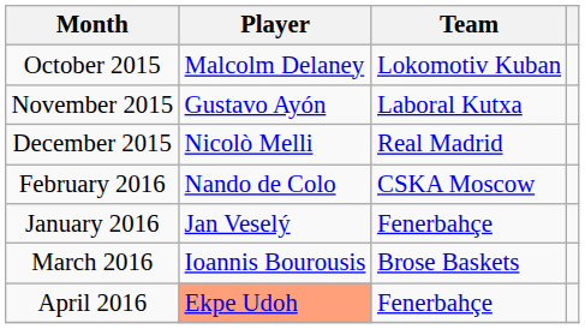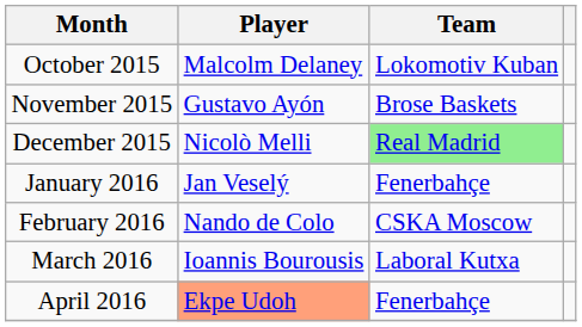November 2015 | Team: Laboral Kutxa -> Brose Baskets
December 2015 | Team: no background -> lightgreen background
rows swapped: January 2016 <-> February 2016
March 2016 | Team: Brose Baskets -> Laboral Kutxa
